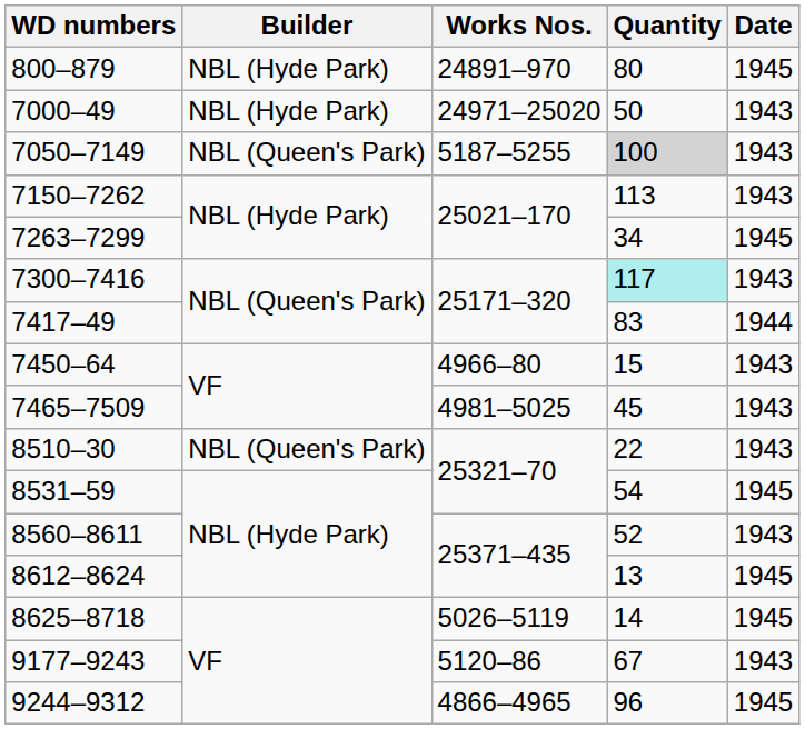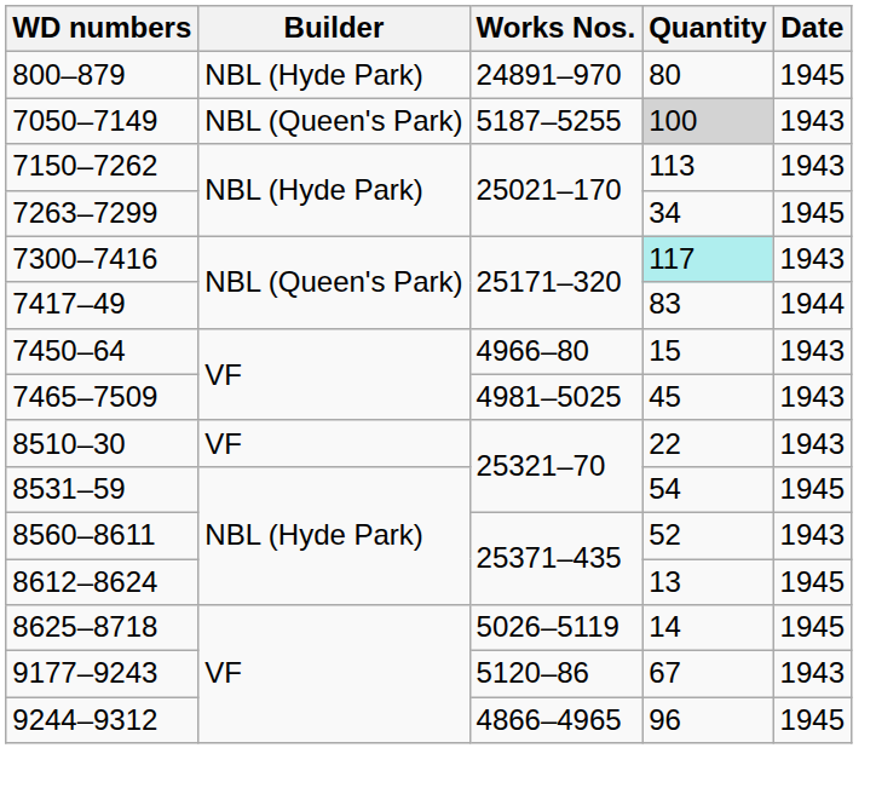- row: 7000–49 | NBL (Hyde Park) | 24971–25020 | 50 | 1943
8510–30 | Builder: NBL (Queen's Park) -> VF
